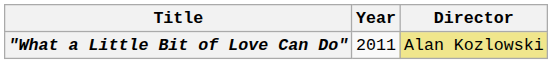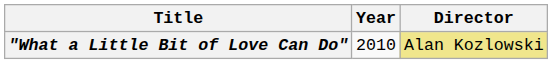"What a Little Bit of Love Can Do" | Year: 2011 -> 2010
